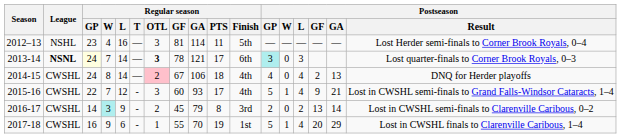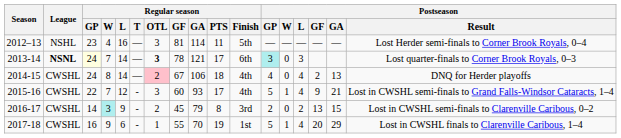2016-17 | Postseason / GA: 14 -> 15
